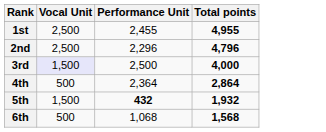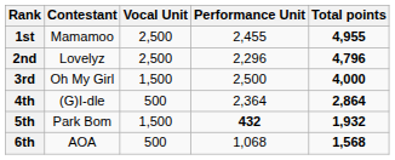+ column: Contestant | Mamamoo | Lovelyz | Oh My Girl | (G)I-dle | Park Bom | AOA
3rd | Vocal Unit: lavender background -> no background
